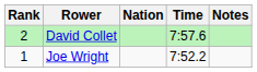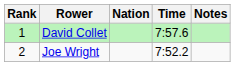David Collet | Rank: 2 -> 1
Joe Wright | Rank: 1 -> 2
